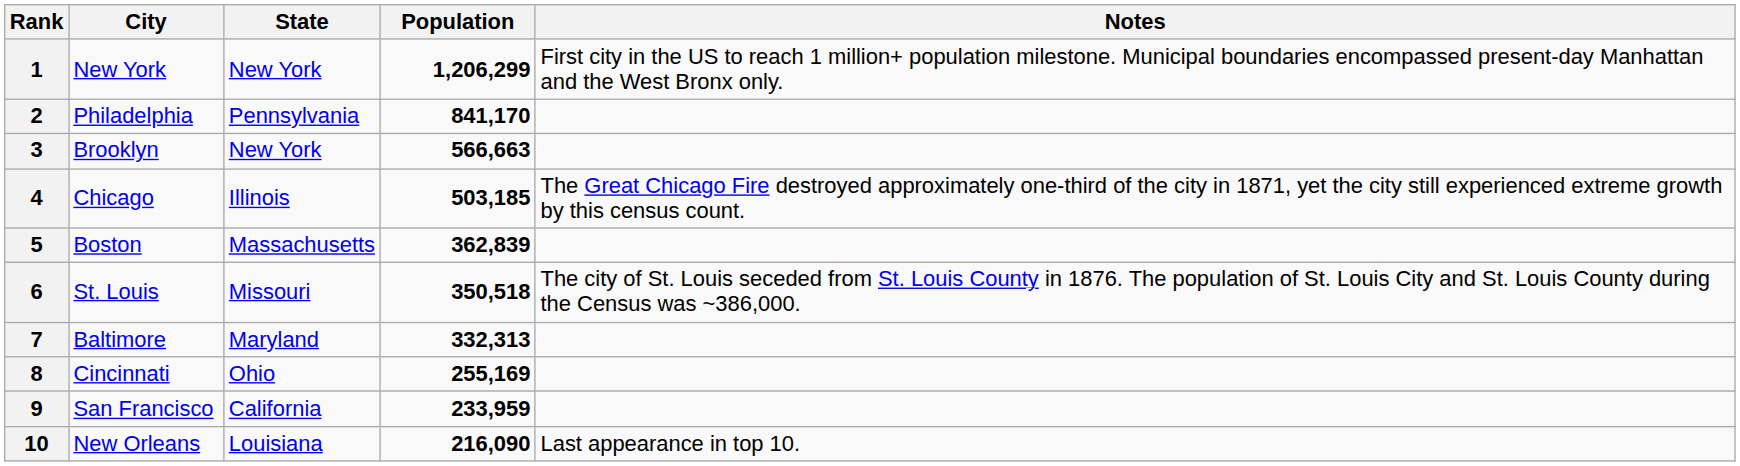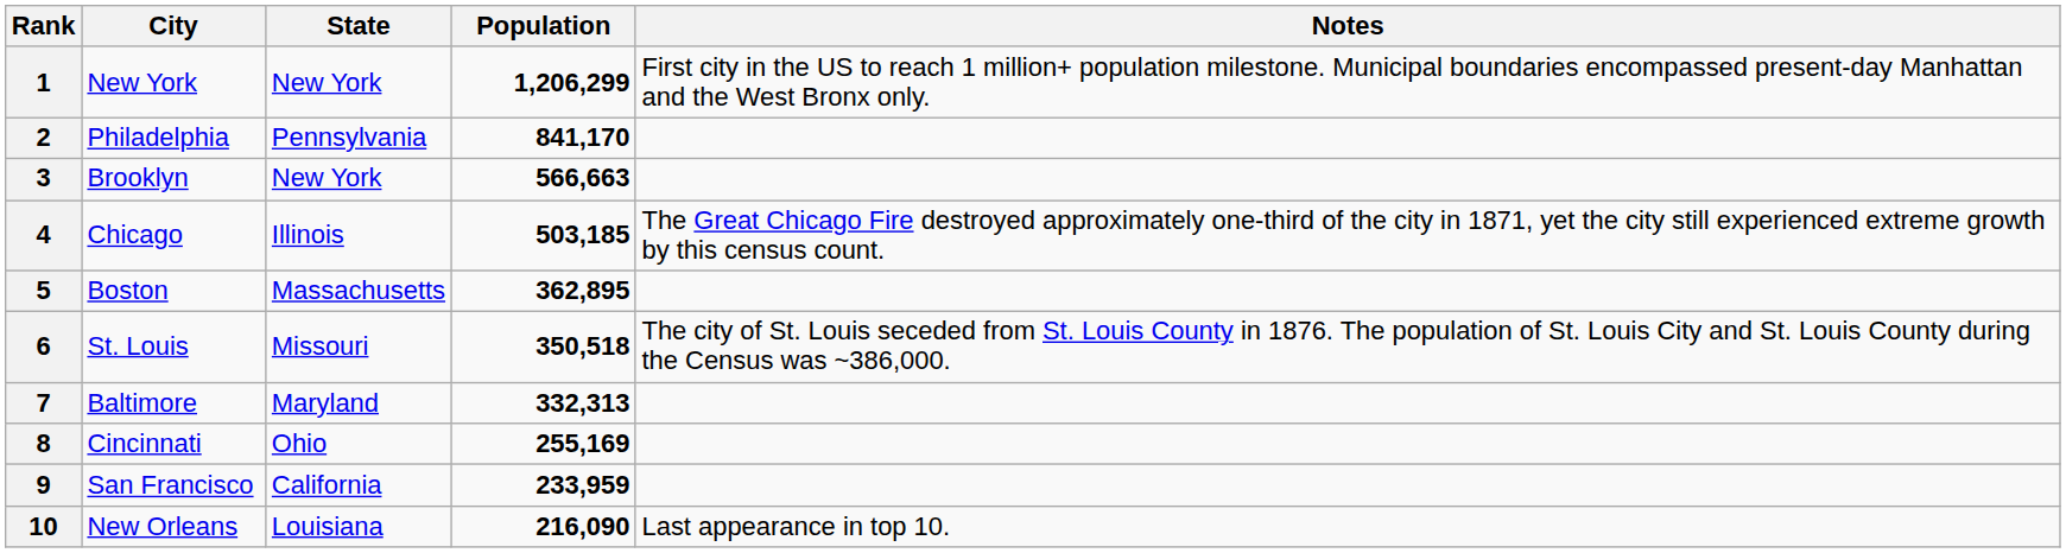5 | Population: 362,839 -> 362,895
